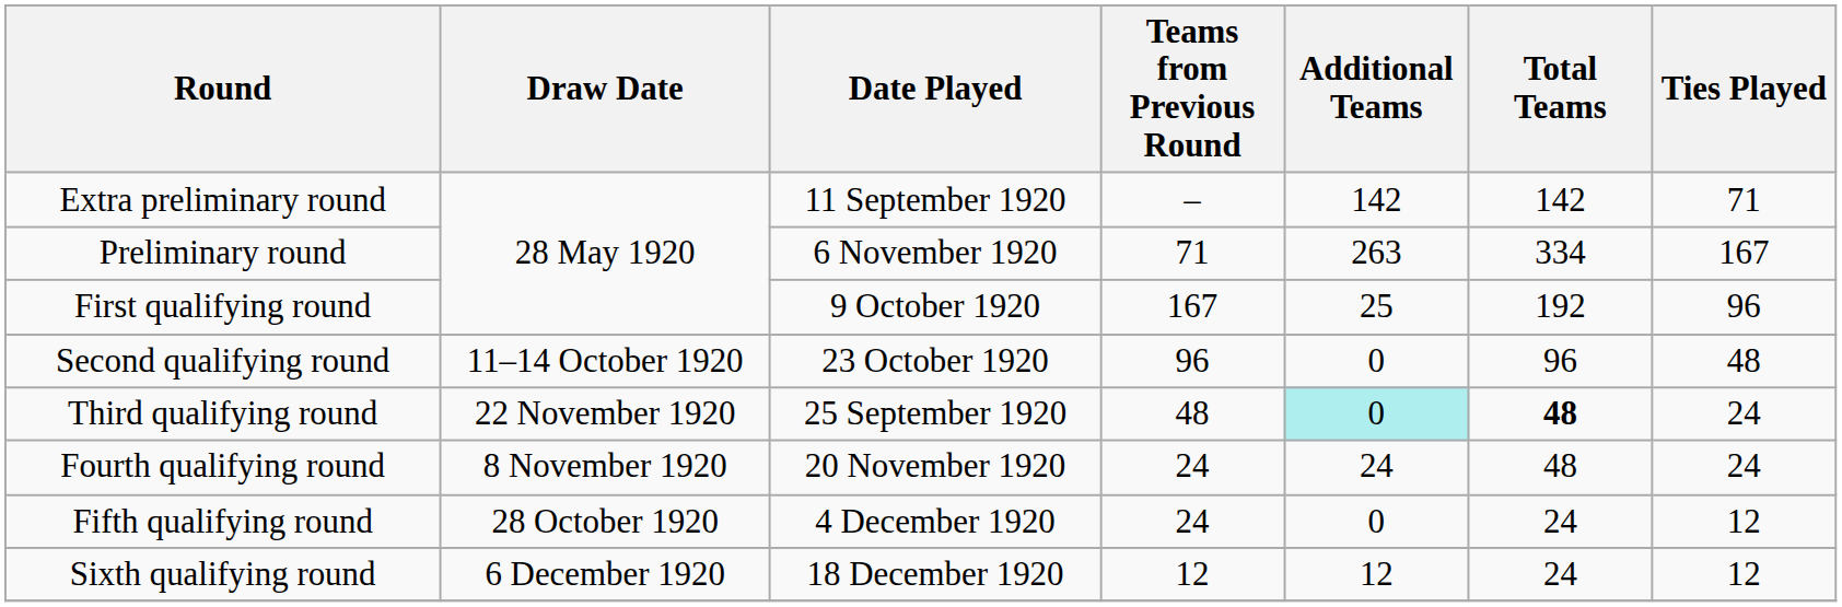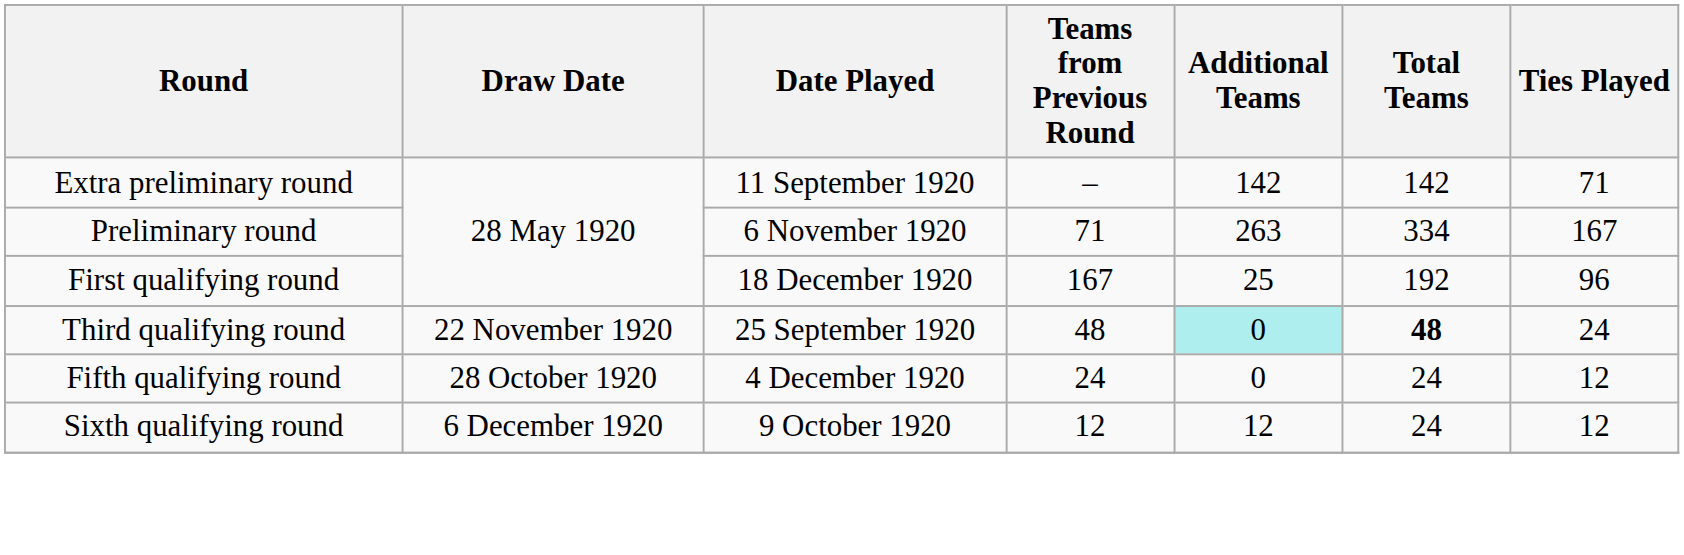First qualifying round | Date Played: 9 October 1920 -> 18 December 1920
- row: Second qualifying round | 11–14 October 1920 | 23 October 1920 | 96 | 0 | 96 | 48
- row: Fourth qualifying round | 8 November 1920 | 20 November 1920 | 24 | 24 | 48 | 24
Sixth qualifying round | Date Played: 18 December 1920 -> 9 October 1920
